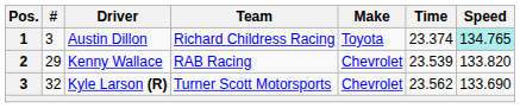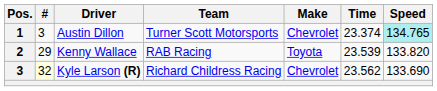Austin Dillon | Team: Richard Childress Racing -> Turner Scott Motorsports
Austin Dillon | Make: Toyota -> Chevrolet
Kenny Wallace | Make: Chevrolet -> Toyota
Kyle Larson (R) | #: no background -> lightyellow background
Kyle Larson (R) | Team: Turner Scott Motorsports -> Richard Childress Racing
